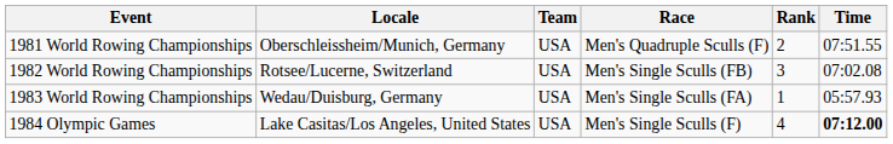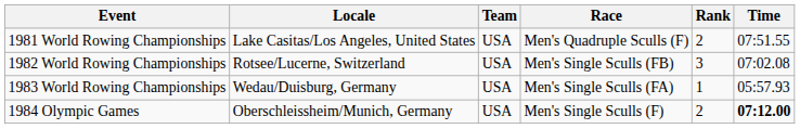1981 World Rowing Championships | Locale: Oberschleissheim/Munich, Germany -> Lake Casitas/Los Angeles, United States
1984 Olympic Games | Locale: Lake Casitas/Los Angeles, United States -> Oberschleissheim/Munich, Germany
1984 Olympic Games | Rank: 4 -> 2
